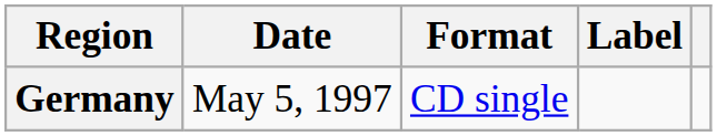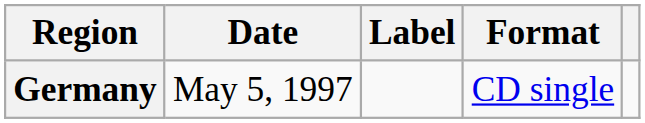columns swapped: Format <-> Label
